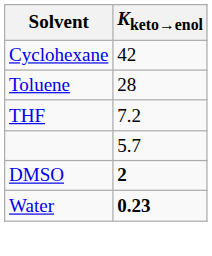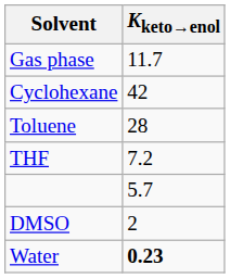+ row: Gas phase | 11.7
DMSO | Kketo→enol: bold -> normal
